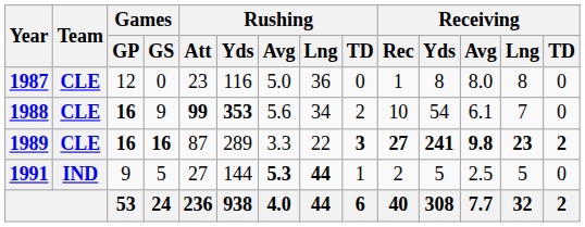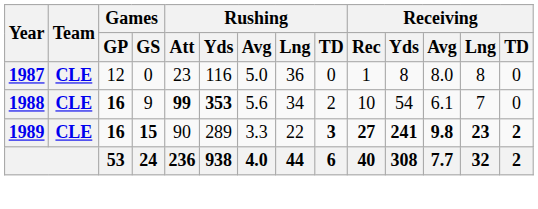1989 | Games / GS: 16 -> 15
1989 | Rushing / Att: 87 -> 90
- row: 1991 | IND | 9 | 5 | 27 | 144 | 5.3 | 44 | 1 | 2 | 5 | 2.5 | 5 | 0
